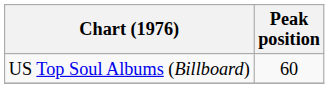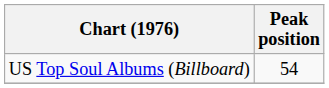US Top Soul Albums (Billboard) | Peak position: 60 -> 54
